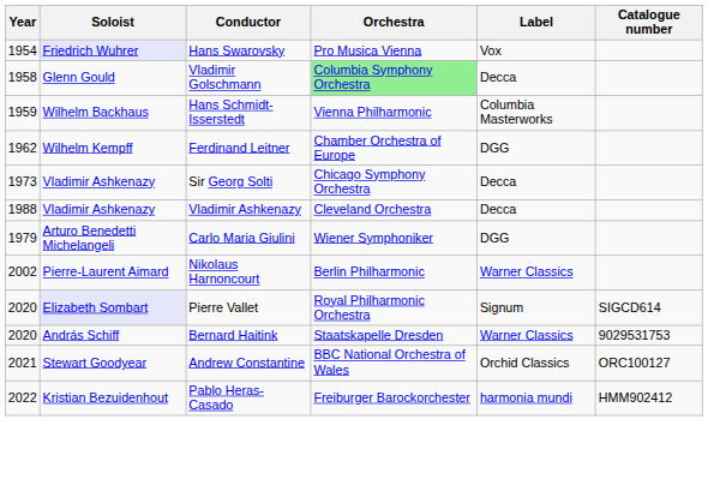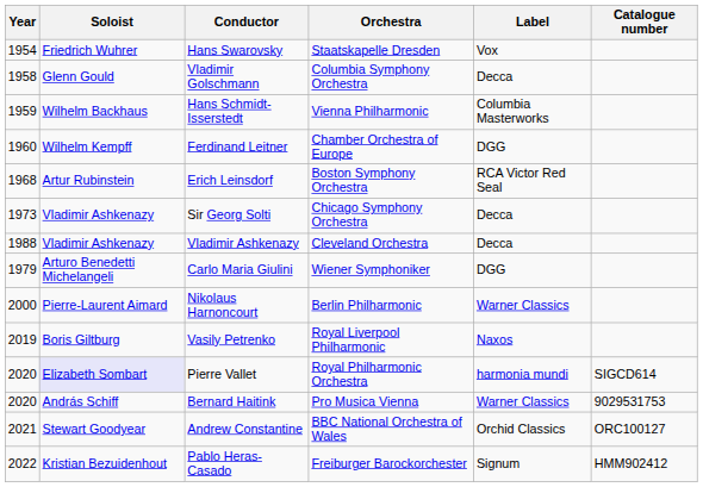Hans Swarovsky | Soloist: lavender background -> no background
Hans Swarovsky | Orchestra: Pro Musica Vienna -> Staatskapelle Dresden
Vladimir Golschmann | Orchestra: lightgreen background -> no background
Ferdinand Leitner | Year: 1962 -> 1960
+ row: 1968 | Artur Rubinstein | Erich Leinsdorf | Boston Symphony Orchestra | RCA Victor Red Seal
Nikolaus Harnoncourt | Year: 2002 -> 2000
+ row: 2019 | Boris Giltburg | Vasily Petrenko | Royal Liverpool Philharmonic | Naxos
Pierre Vallet | Label: Signum -> harmonia mundi
Bernard Haitink | Orchestra: Staatskapelle Dresden -> Pro Musica Vienna
Pablo Heras-Casado | Label: harmonia mundi -> Signum
